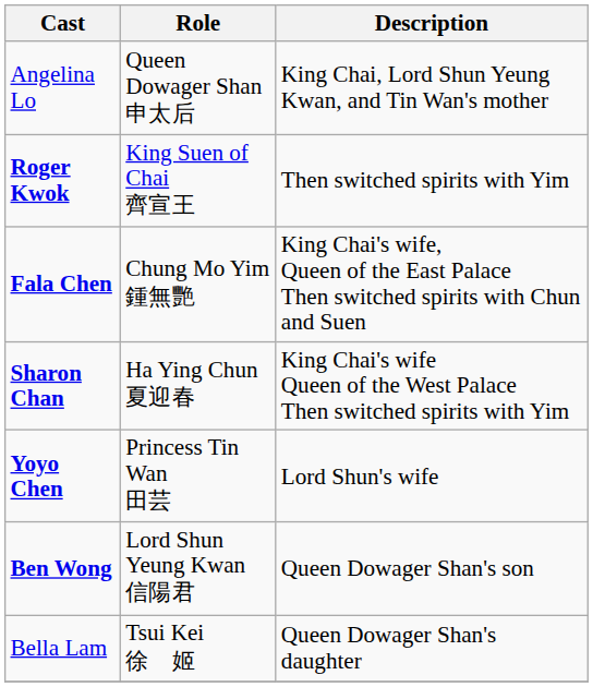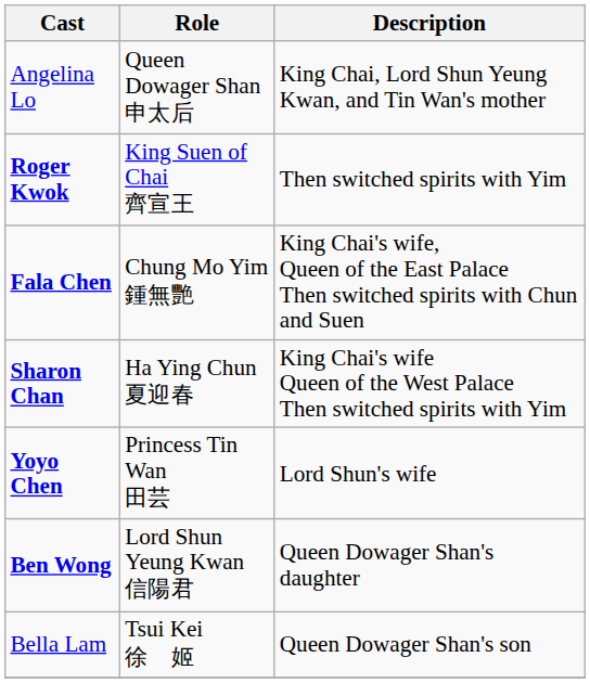Ben Wong | Description: Queen Dowager Shan's son -> Queen Dowager Shan's daughter
Bella Lam | Description: Queen Dowager Shan's daughter -> Queen Dowager Shan's son
